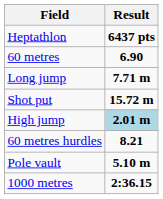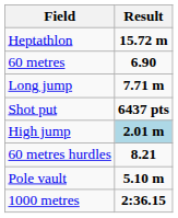Heptathlon | Result: 6437 pts -> 15.72 m
Shot put | Result: 15.72 m -> 6437 pts
